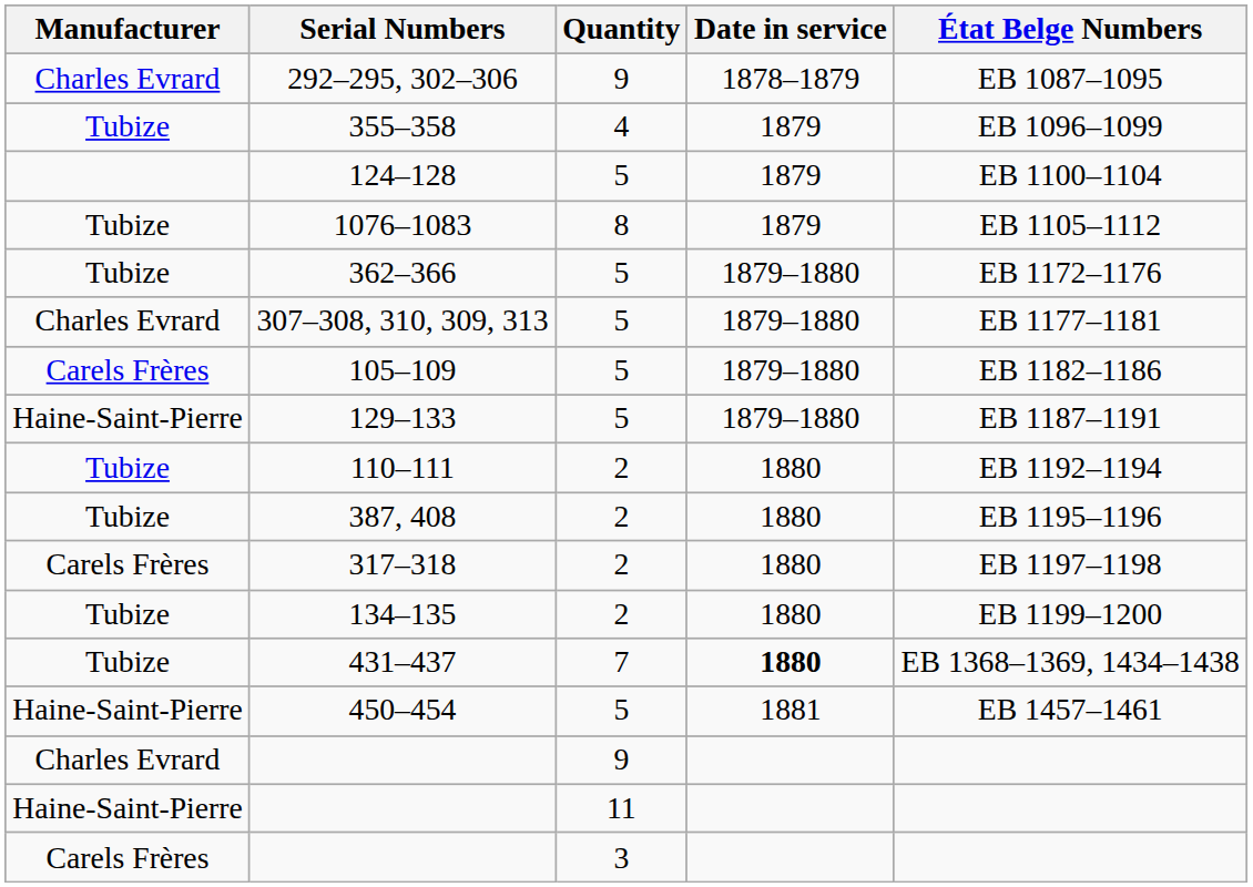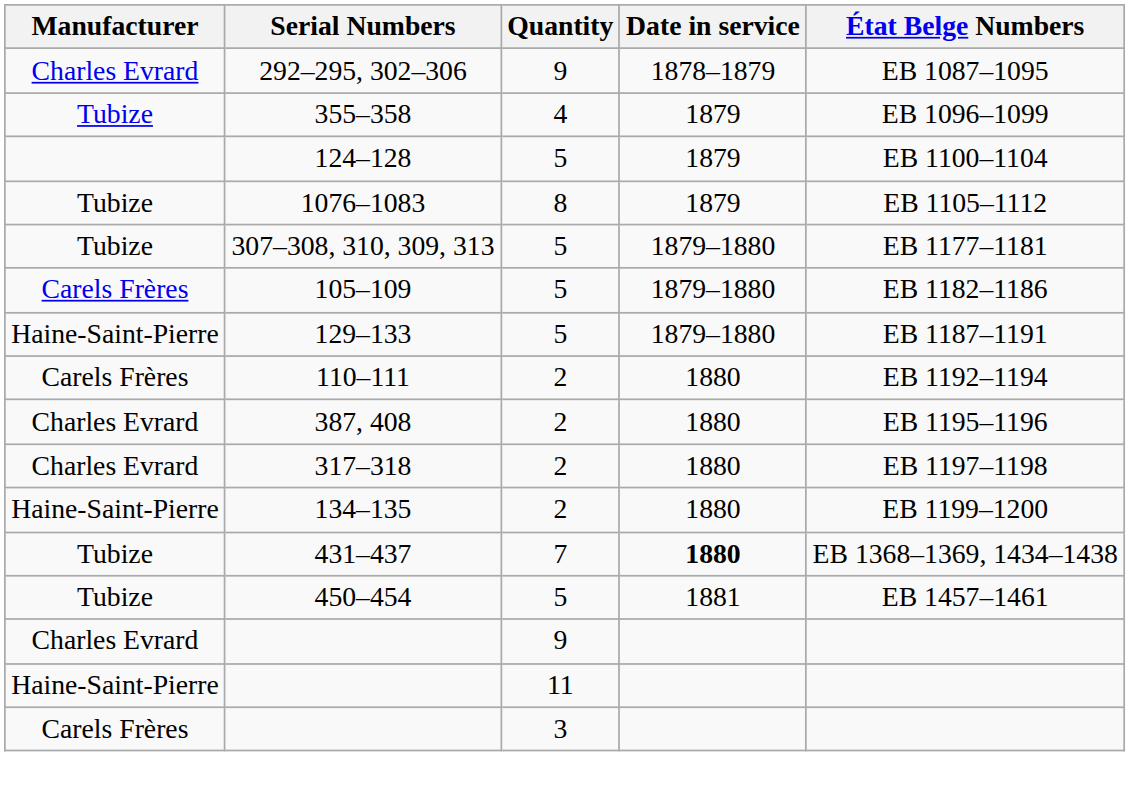- row: Tubize | 362–366 | 5 | 1879–1880 | EB 1172–1176
307–308, 310, 309, 313 | Manufacturer: Charles Evrard -> Tubize
110–111 | Manufacturer: Tubize -> Carels Frères
387, 408 | Manufacturer: Tubize -> Charles Evrard
317–318 | Manufacturer: Carels Frères -> Charles Evrard
134–135 | Manufacturer: Tubize -> Haine-Saint-Pierre
450–454 | Manufacturer: Haine-Saint-Pierre -> Tubize
